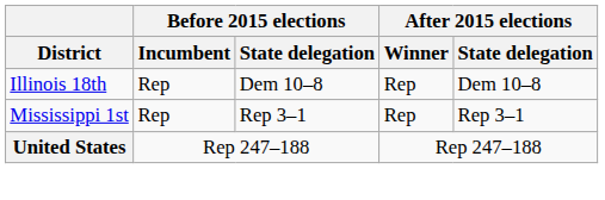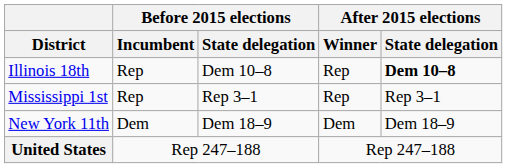Illinois 18th | After 2015 elections / State delegation: normal -> bold
+ row: New York 11th | Dem | Dem 18–9 | Dem | Dem 18–9
